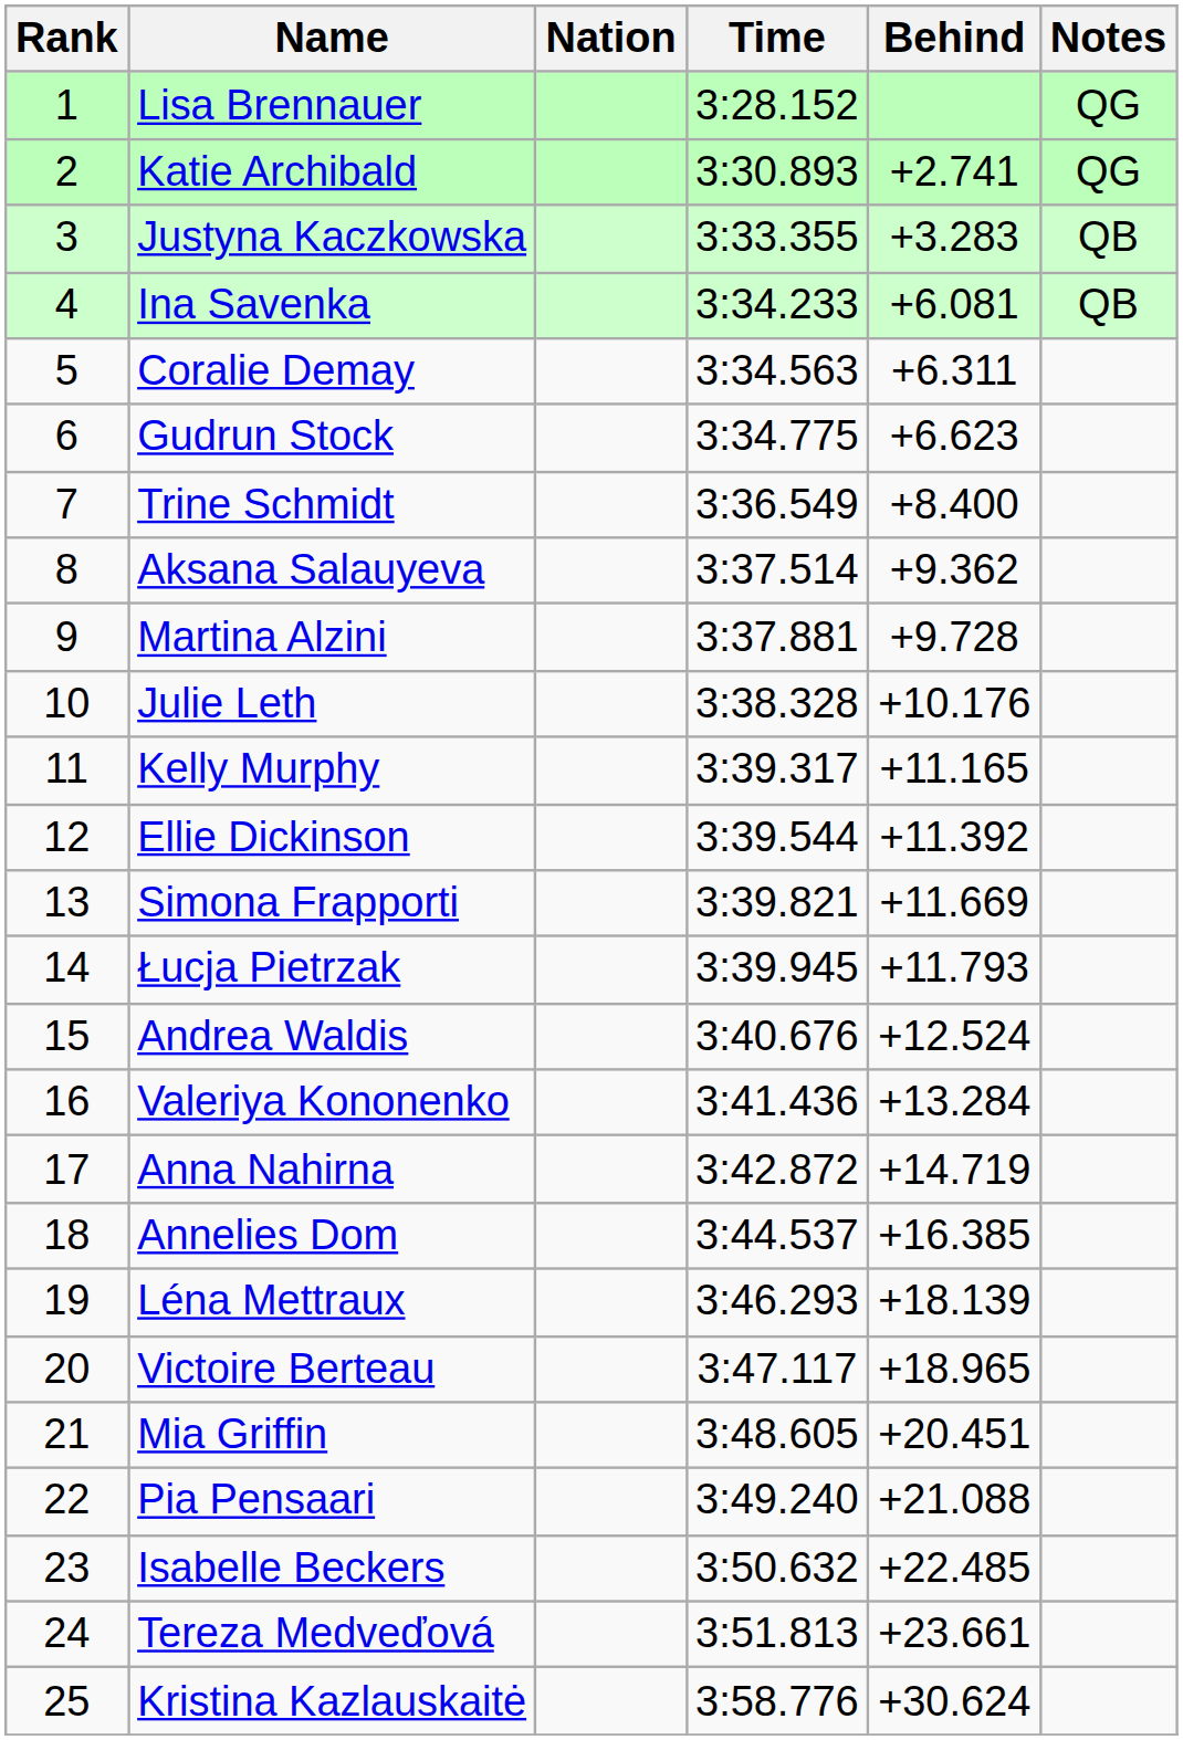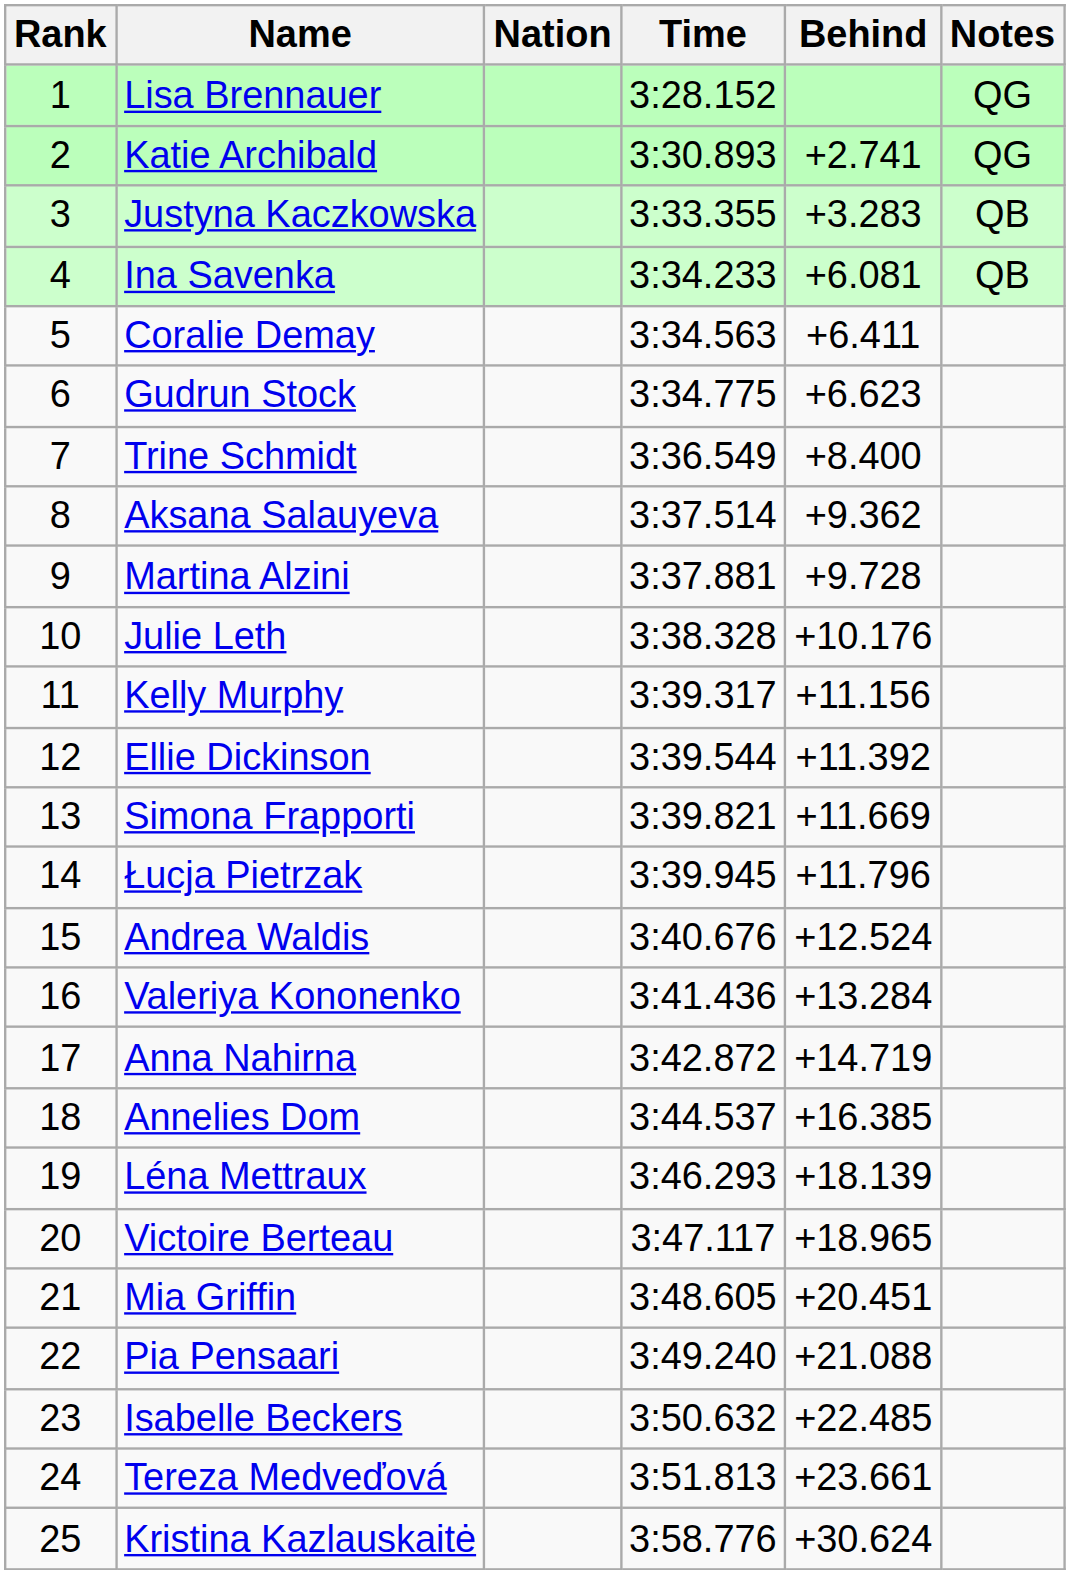Coralie Demay | Behind: +6.311 -> +6.411
Kelly Murphy | Behind: +11.165 -> +11.156
Łucja Pietrzak | Behind: +11.793 -> +11.796
